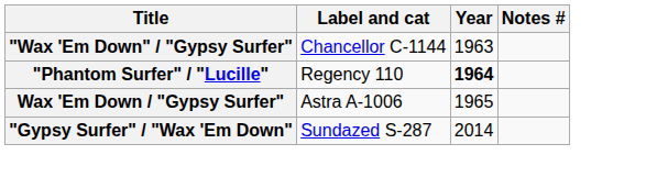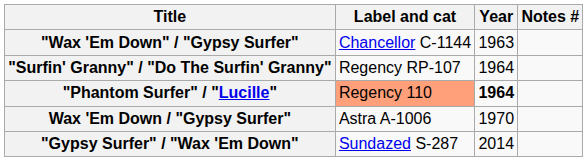+ row: "Surfin' Granny" / "Do The Surfin' Granny" | Regency RP-107 | 1964
"Phantom Surfer" / "Lucille" | Label and cat: no background -> lightsalmon background
Wax 'Em Down / "Gypsy Surfer" | Year: 1965 -> 1970
